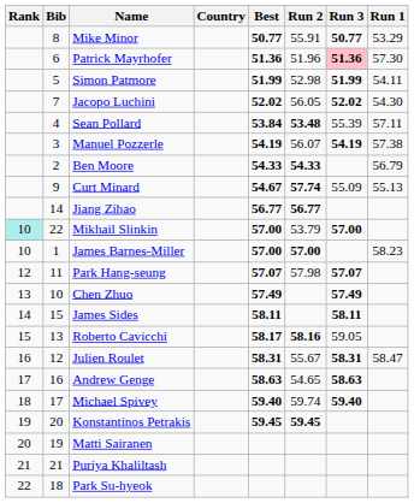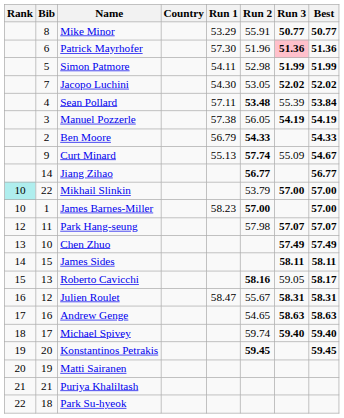columns swapped: Run 1 <-> Best
Jacopo Luchini | Run 2: 56.05 -> 53.05
Manuel Pozzerle | Run 2: 56.07 -> 56.05
